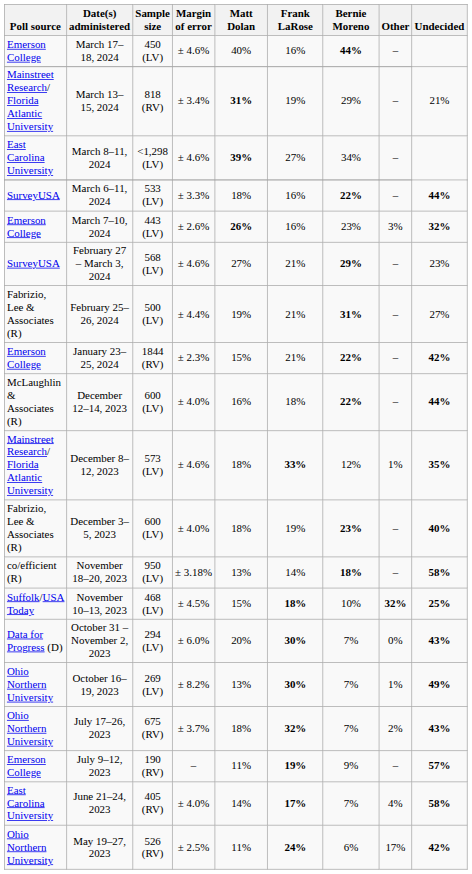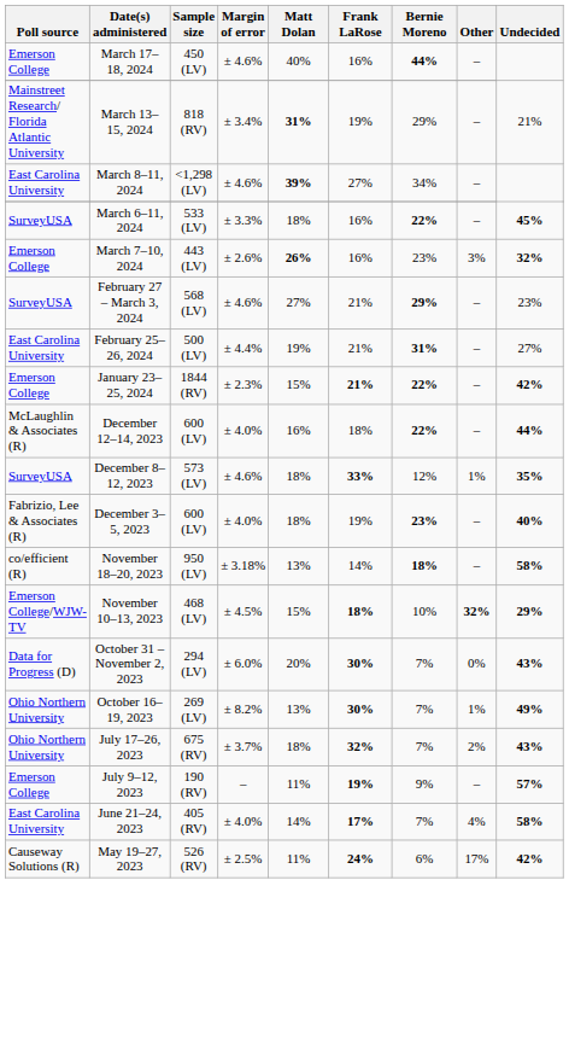March 6–11, 2024 | Undecided: 44% -> 45%
February 25–26, 2024 | Poll source: Fabrizio, Lee & Associates (R) -> East Carolina University
January 23–25, 2024 | Frank LaRose: normal -> bold
December 8–12, 2023 | Poll source: Mainstreet Research/ Florida Atlantic University -> SurveyUSA
November 10–13, 2023 | Poll source: Suffolk/USA Today -> Emerson College/WJW-TV
November 10–13, 2023 | Undecided: 25% -> 29%
May 19–27, 2023 | Poll source: Ohio Northern University -> Causeway Solutions (R)
